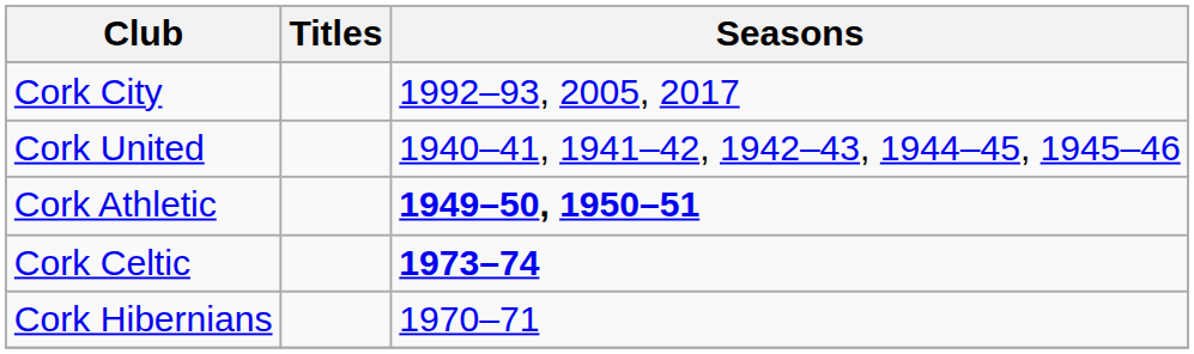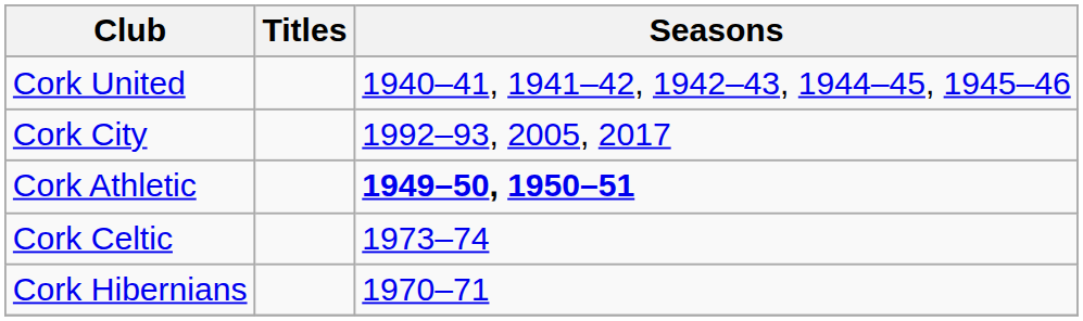rows swapped: Cork United <-> Cork City
Cork Celtic | Seasons: bold -> normal
